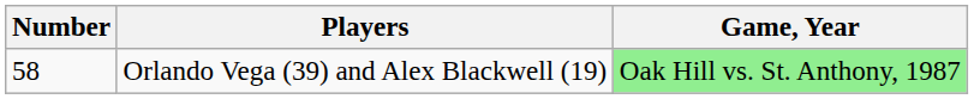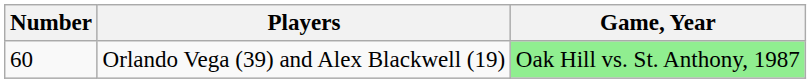Orlando Vega (39) and Alex Blackwell (19) | Number: 58 -> 60
